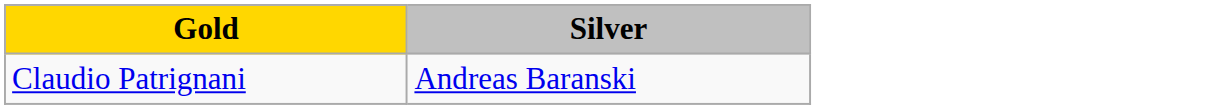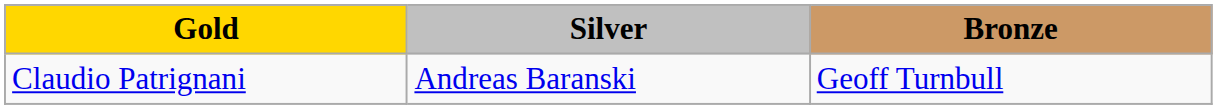+ column: Bronze | Geoff Turnbull
